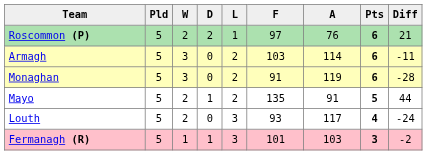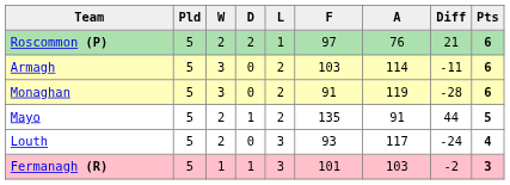columns swapped: Diff <-> Pts
